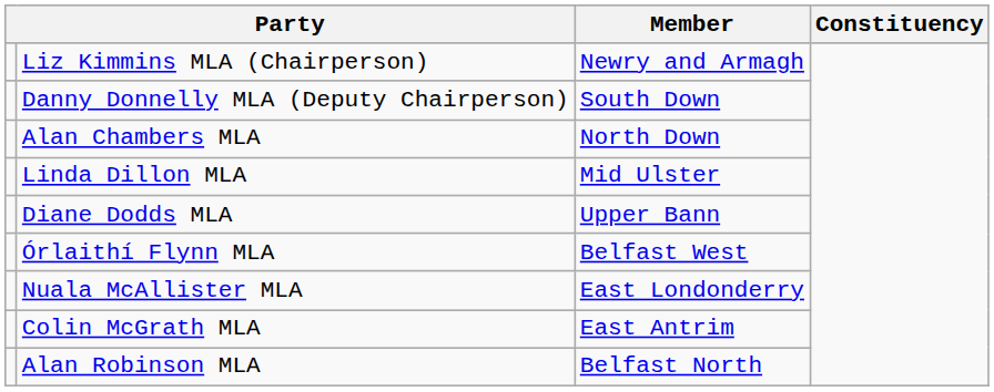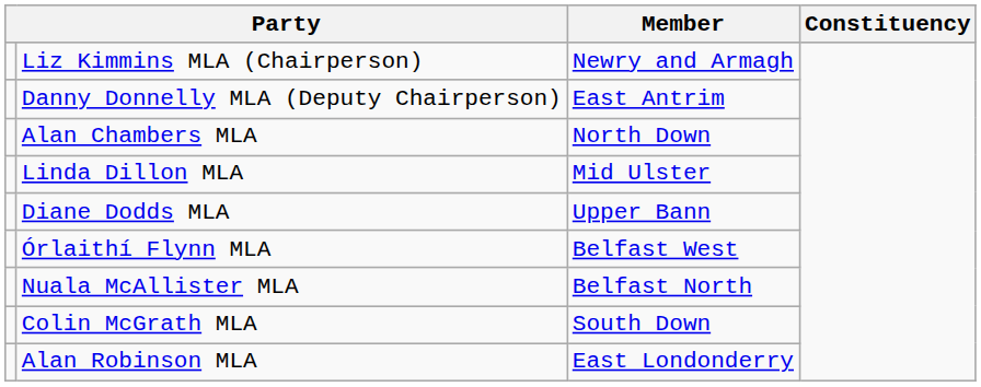Danny Donnelly MLA (Deputy Chairperson) | Member: South Down -> East Antrim
Nuala McAllister MLA | Member: East Londonderry -> Belfast North
Colin McGrath MLA | Member: East Antrim -> South Down
Alan Robinson MLA | Member: Belfast North -> East Londonderry
